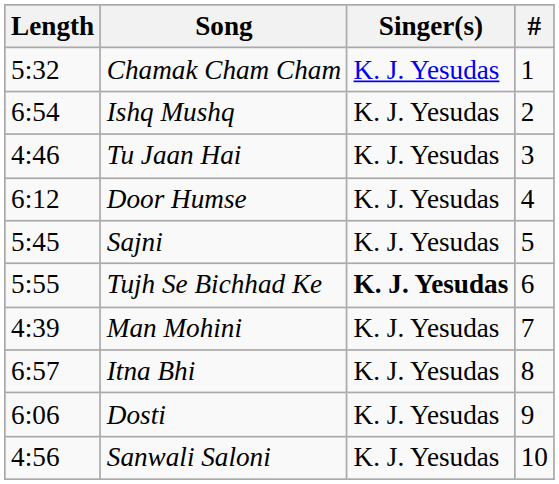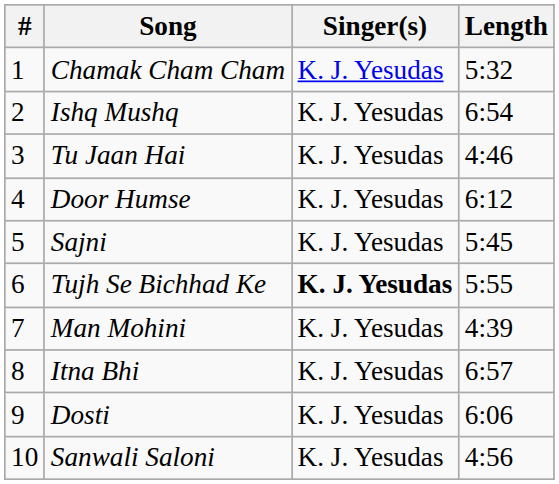columns swapped: # <-> Length
